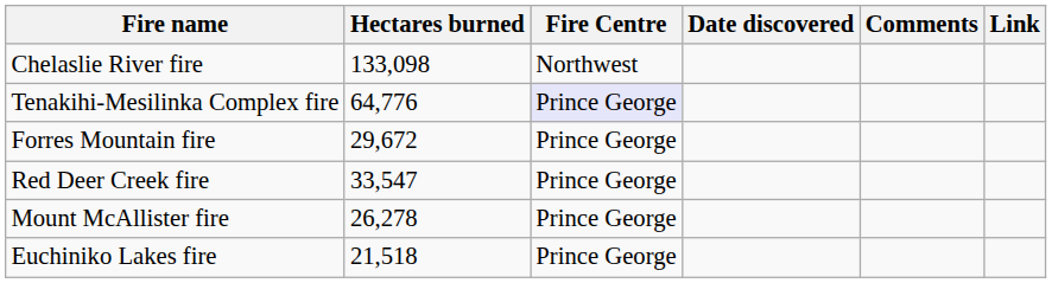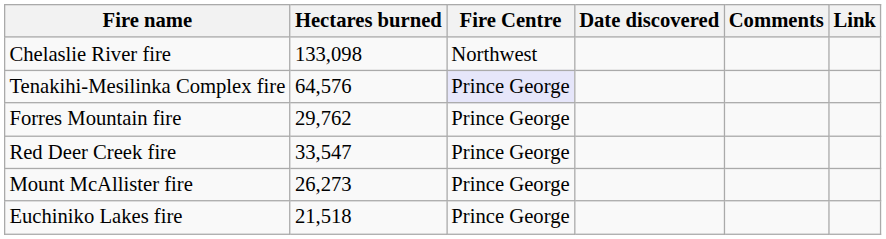Tenakihi-Mesilinka Complex fire | Hectares burned: 64,776 -> 64,576
Forres Mountain fire | Hectares burned: 29,672 -> 29,762
Mount McAllister fire | Hectares burned: 26,278 -> 26,273
